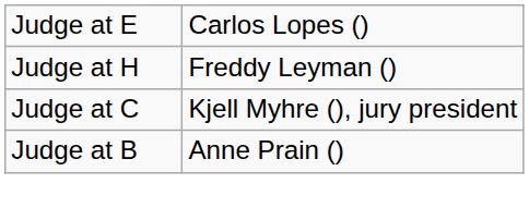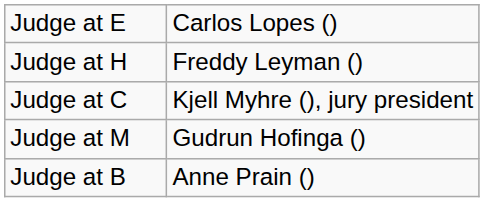+ row: Judge at M | Gudrun Hofinga ()
